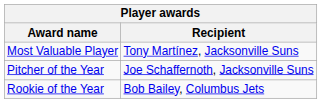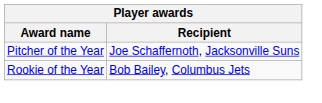- row: Most Valuable Player | Tony Martínez, Jacksonville Suns
